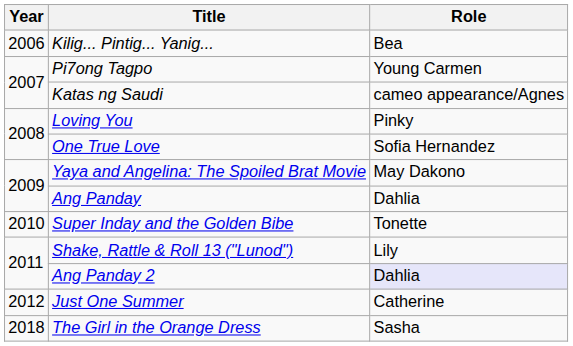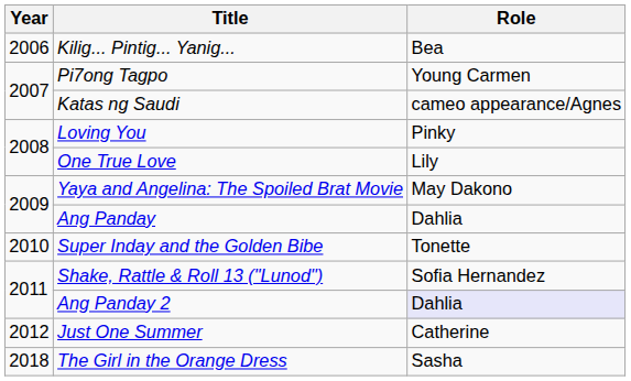One True Love | Role: Sofia Hernandez -> Lily
Shake, Rattle & Roll 13 ("Lunod") | Role: Lily -> Sofia Hernandez
